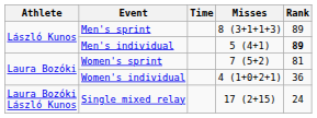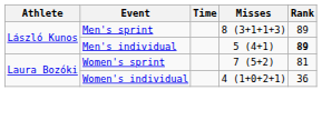- row: Laura Bozóki László Kunos | Single mixed relay | 17 (2+15) | 24
